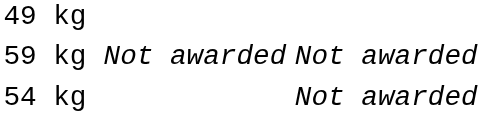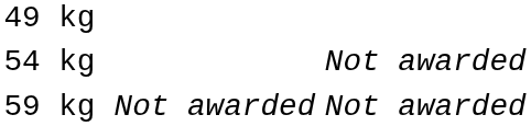rows swapped: 54 kg <-> 59 kg
